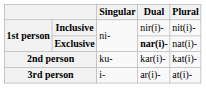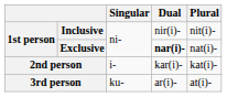2nd person | Singular: ku- -> i-
3rd person | Singular: i- -> ku-
